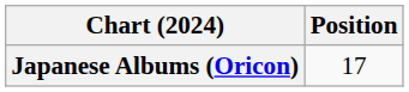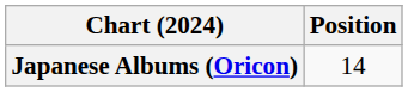Japanese Albums (Oricon) | Position: 17 -> 14
